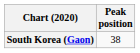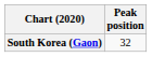South Korea (Gaon) | Peak position: 38 -> 32
